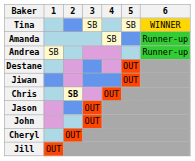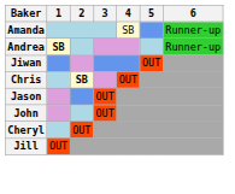- row: Tina | SB | SB | WINNER
Andrea | 1: normal -> bold
- row: Destane | OUT
